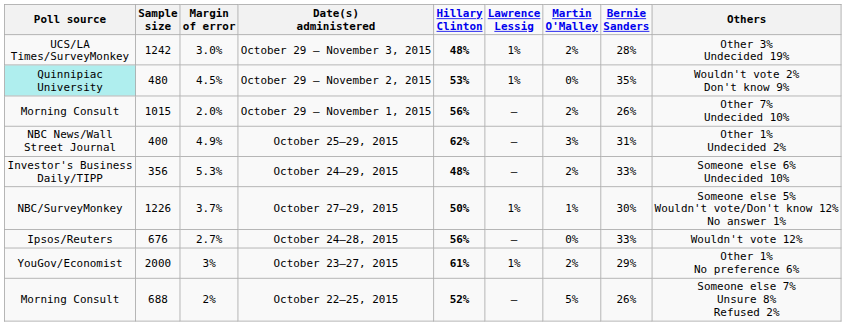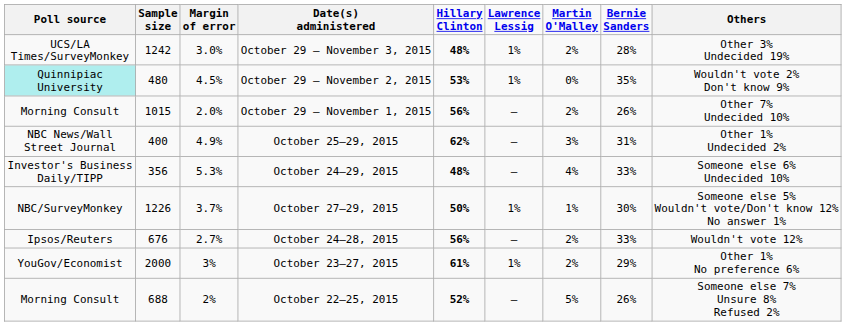October 24–29, 2015 | Martin O'Malley: 2% -> 4%
October 24–28, 2015 | Martin O'Malley: 0% -> 2%
